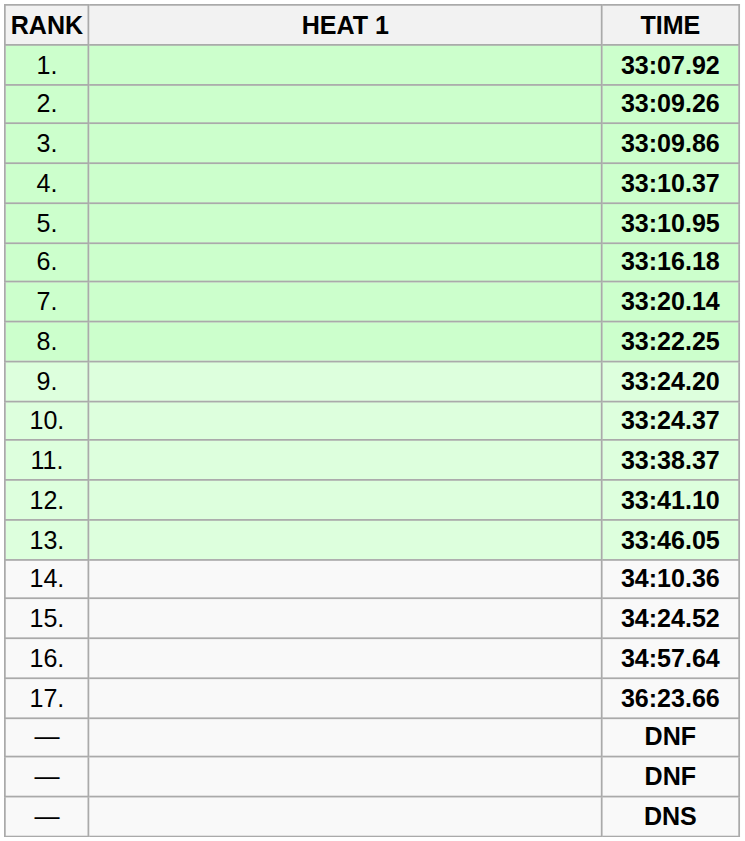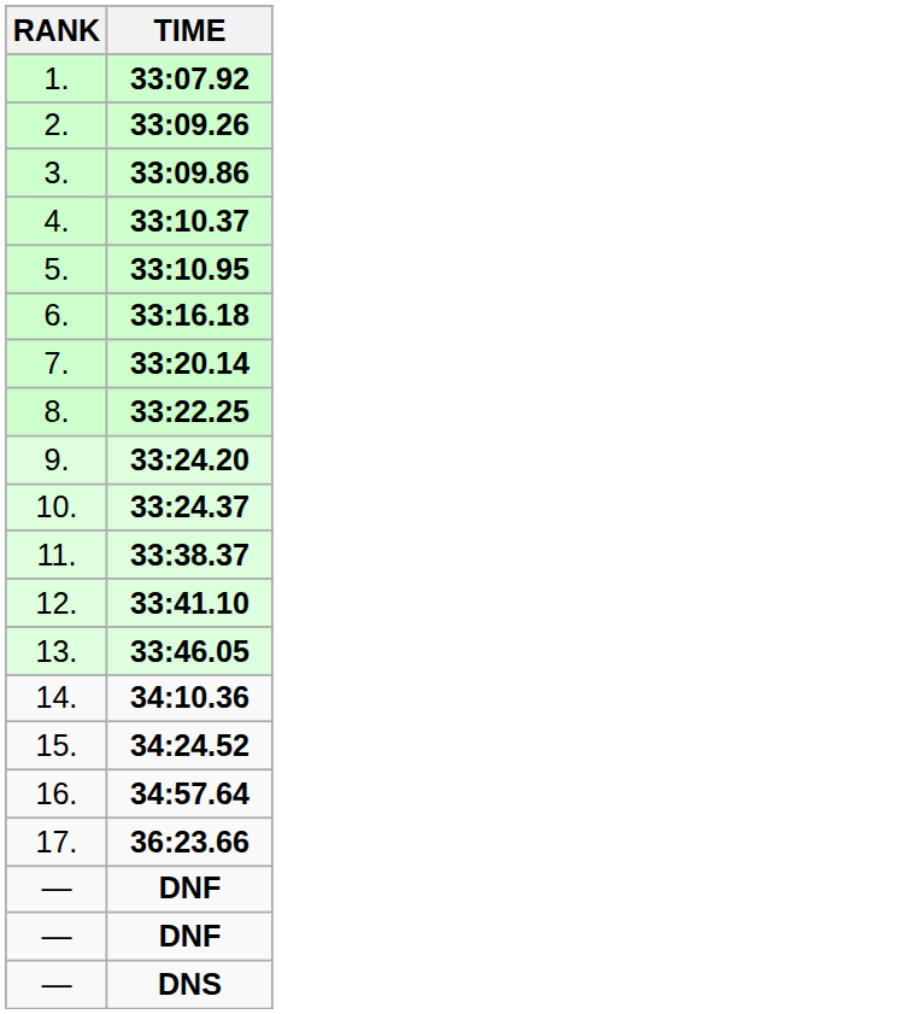- column: HEAT 1
